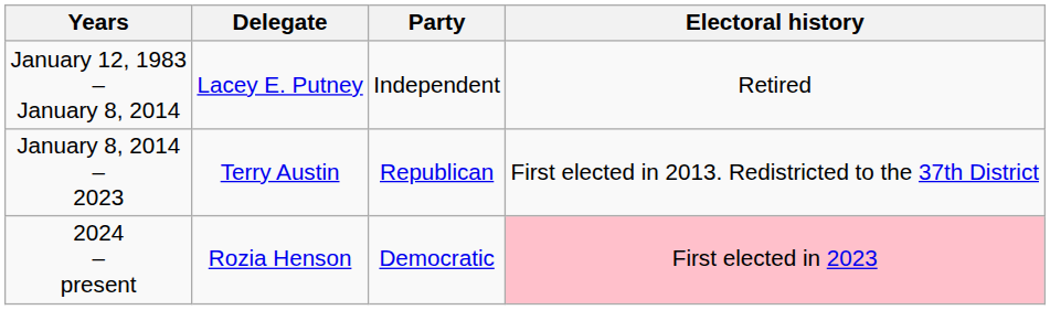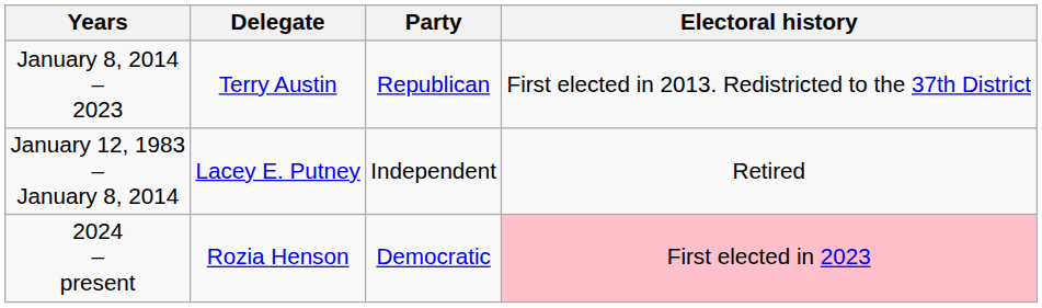rows swapped: January 12, 1983 – January 8, 2014 <-> January 8, 2014 – 2023
